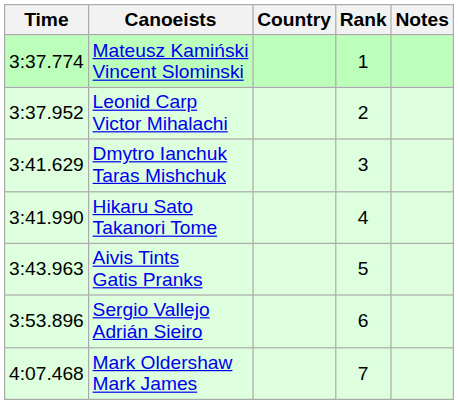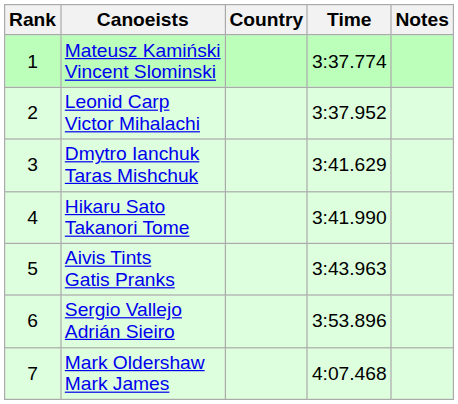columns swapped: Rank <-> Time
